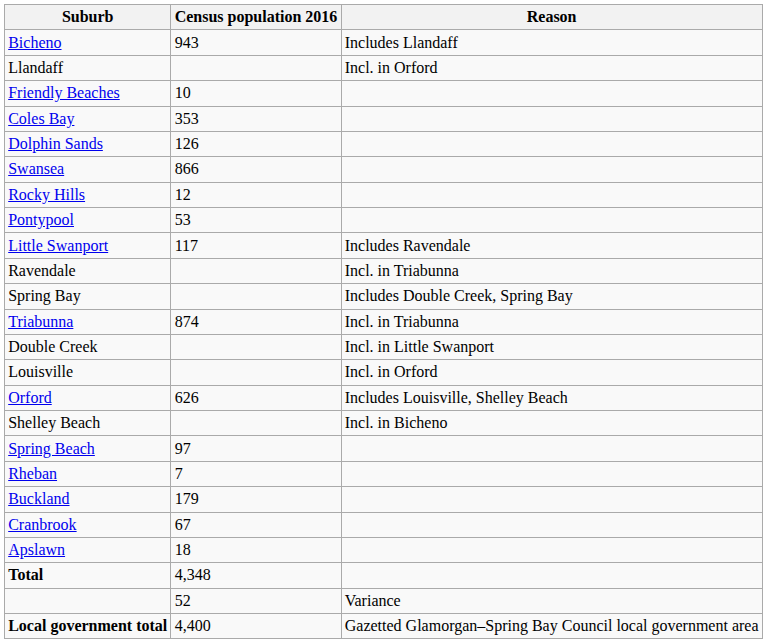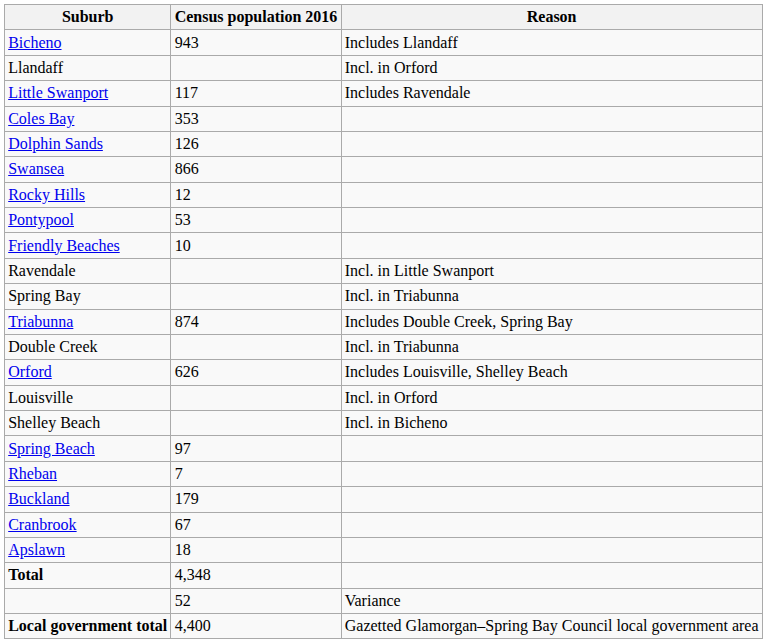rows swapped: Friendly Beaches <-> Little Swanport
Ravendale | Reason: Incl. in Triabunna -> Incl. in Little Swanport
Spring Bay | Reason: Includes Double Creek, Spring Bay -> Incl. in Triabunna
Triabunna | Reason: Incl. in Triabunna -> Includes Double Creek, Spring Bay
Double Creek | Reason: Incl. in Little Swanport -> Incl. in Triabunna
rows swapped: Louisville <-> Orford
